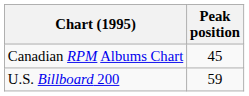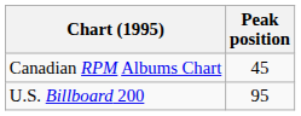U.S. Billboard 200 | Peak position: 59 -> 95
